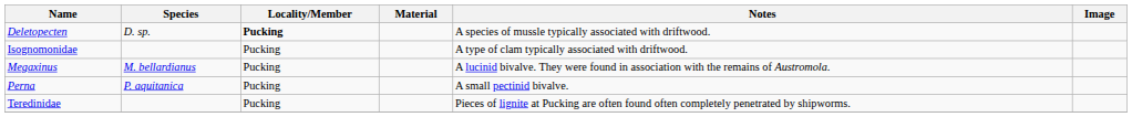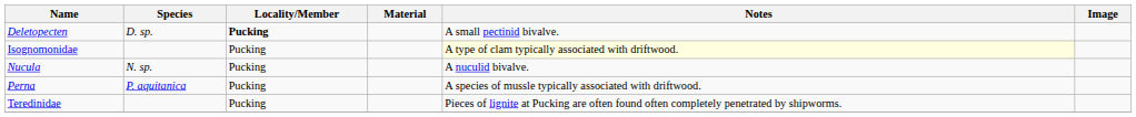Deletopecten | Notes: A species of mussle typically associated with driftwood. -> A small pectinid bivalve.
Isognomonidae | Notes: no background -> lightyellow background
- row: Megaxinus | M. bellardianus | Pucking | A lucinid bivalve. They were found in association with the remains of Austromola.
+ row: Nucula | N. sp. | Pucking | A nuculid bivalve.
Perna | Notes: A small pectinid bivalve. -> A species of mussle typically associated with driftwood.
